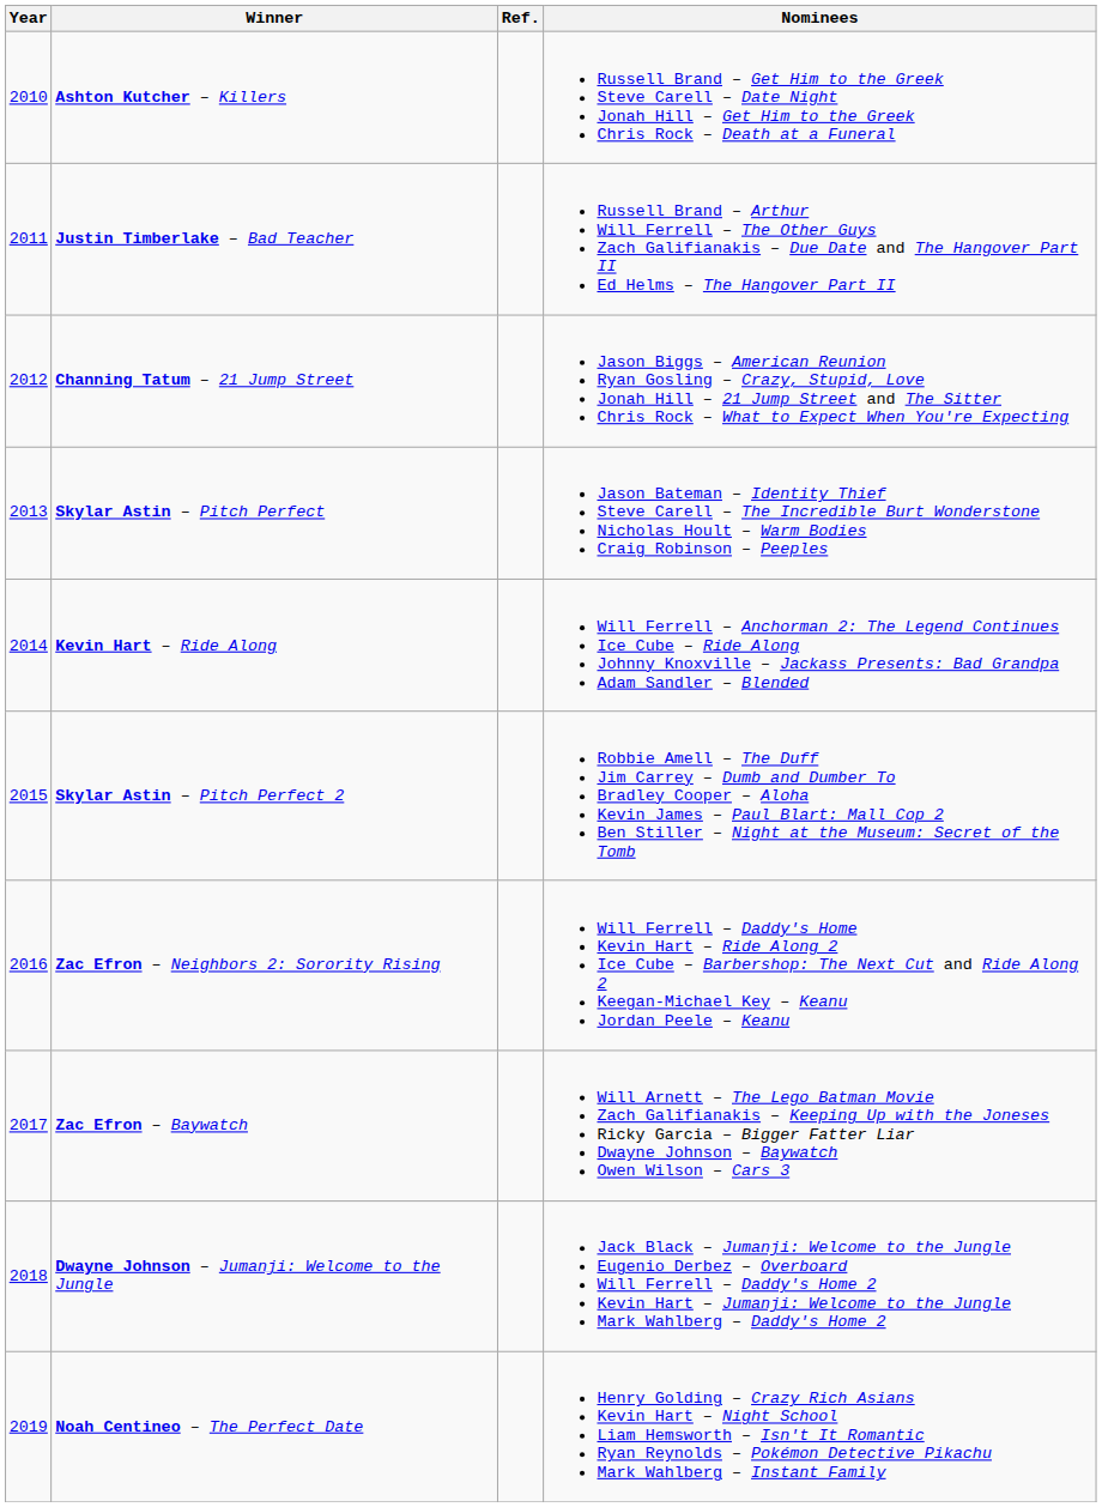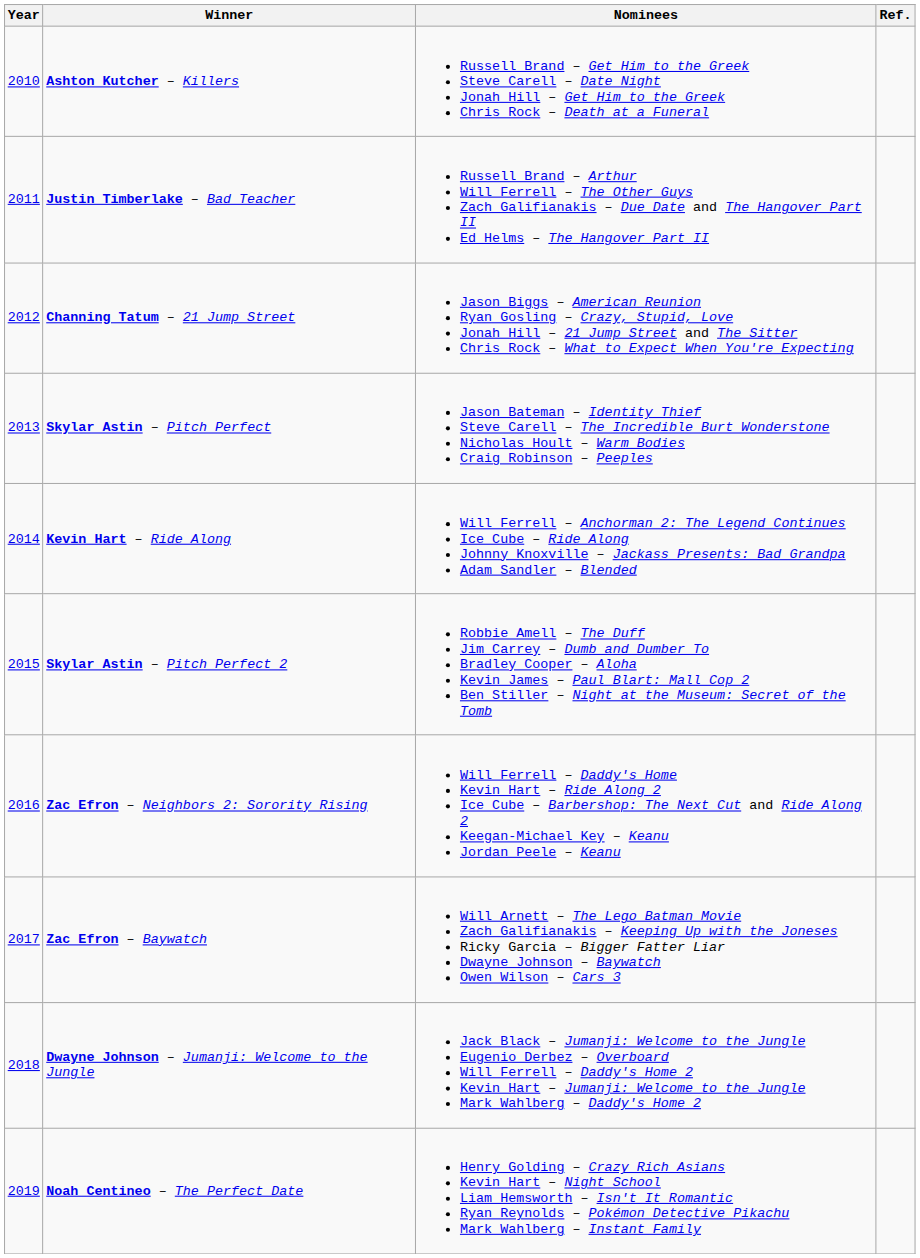columns swapped: Nominees <-> Ref.
